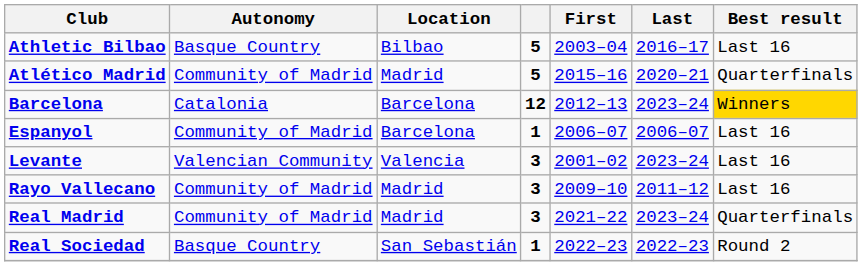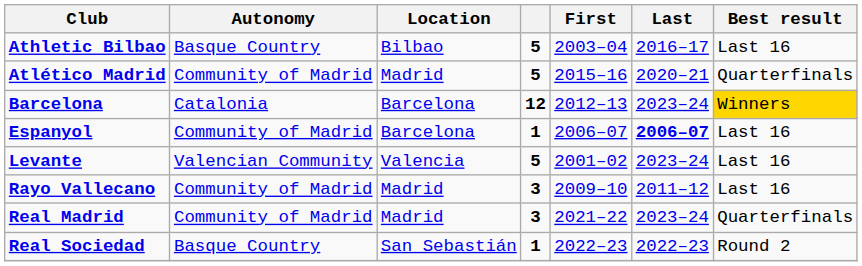Espanyol | Last: normal -> bold
Levante | column 4: 3 -> 5
